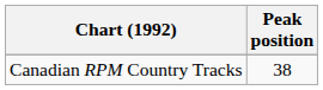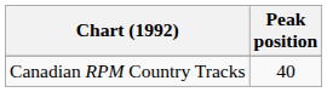Canadian RPM Country Tracks | Peak position: 38 -> 40
